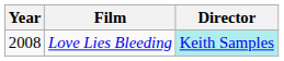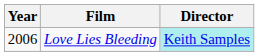Love Lies Bleeding | Year: 2008 -> 2006
